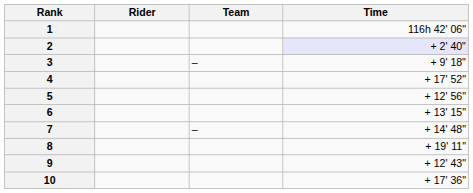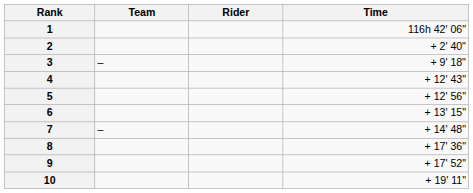columns swapped: Rider <-> Team
2 | Time: lavender background -> no background
4 | Time: + 17' 52" -> + 12' 43"
8 | Time: + 19' 11" -> + 17' 36"
9 | Time: + 12' 43" -> + 17' 52"
10 | Time: + 17' 36" -> + 19' 11"
